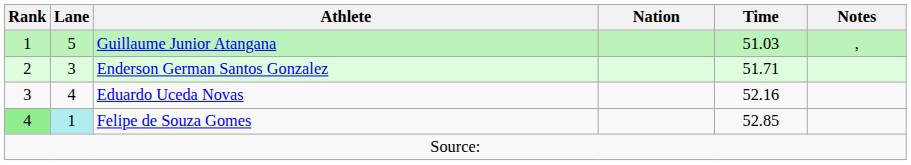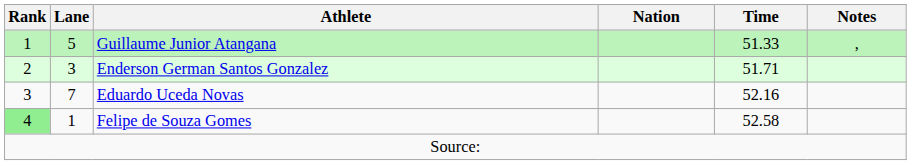Guillaume Junior Atangana | Time: 51.03 -> 51.33
Eduardo Uceda Novas | Lane: 4 -> 7
Felipe de Souza Gomes | Lane: paleturquoise background -> no background
Felipe de Souza Gomes | Time: 52.85 -> 52.58
